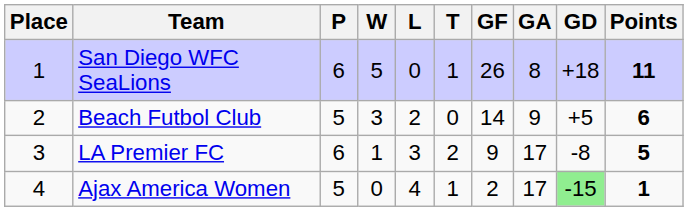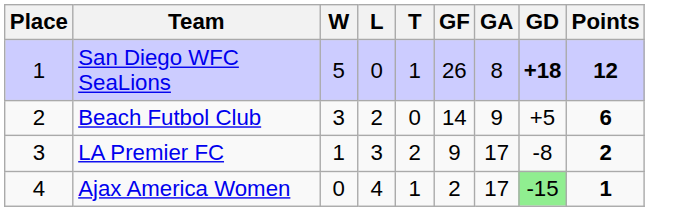- column: P | 6 | 5 | 6 | 5
San Diego WFC SeaLions | GD: normal -> bold
San Diego WFC SeaLions | Points: 11 -> 12
LA Premier FC | Points: 5 -> 2
